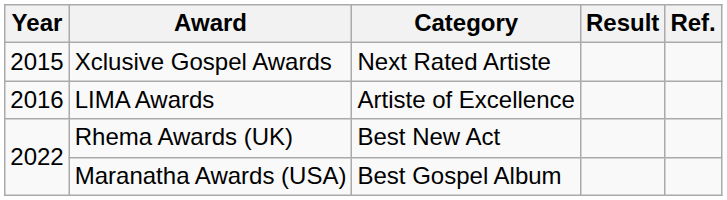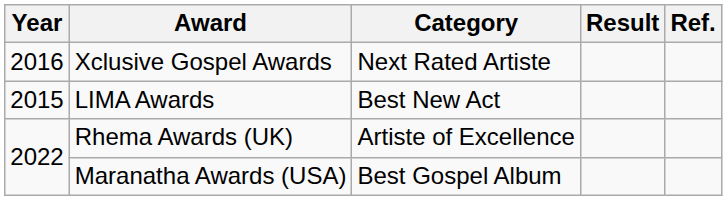Xclusive Gospel Awards | Year: 2015 -> 2016
LIMA Awards | Year: 2016 -> 2015
LIMA Awards | Category: Artiste of Excellence -> Best New Act
Rhema Awards (UK) | Category: Best New Act -> Artiste of Excellence
